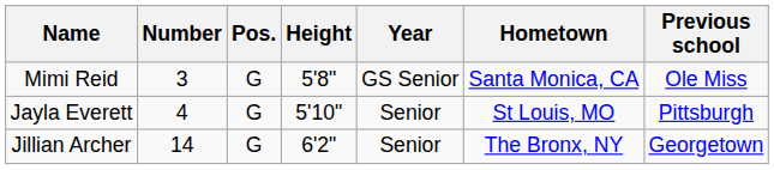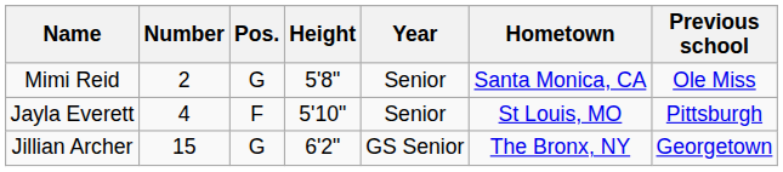Mimi Reid | Number: 3 -> 2
Mimi Reid | Year: GS Senior -> Senior
Jayla Everett | Pos.: G -> F
Jillian Archer | Number: 14 -> 15
Jillian Archer | Year: Senior -> GS Senior
